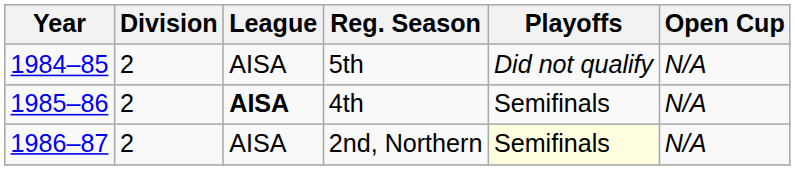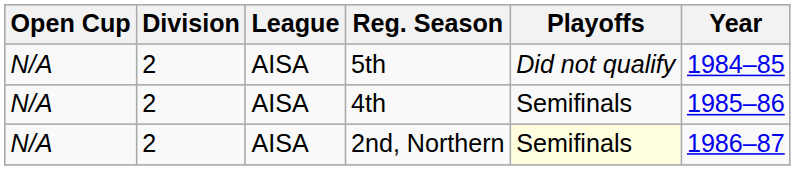columns swapped: Year <-> Open Cup
4th | League: bold -> normal
